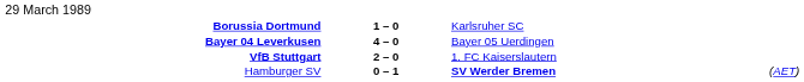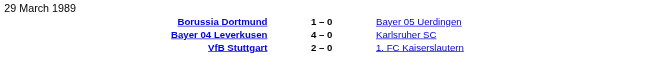Borussia Dortmund | column 3: Karlsruher SC -> Bayer 05 Uerdingen
Bayer 04 Leverkusen | column 3: Bayer 05 Uerdingen -> Karlsruher SC
- row: Hamburger SV | 0 – 1 | SV Werder Bremen | (AET)
